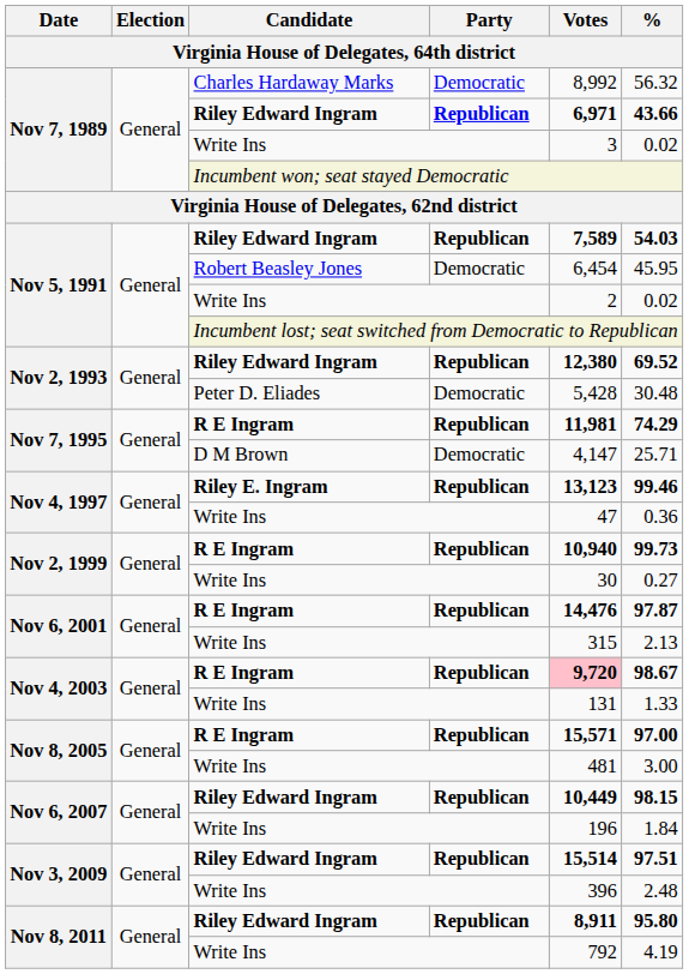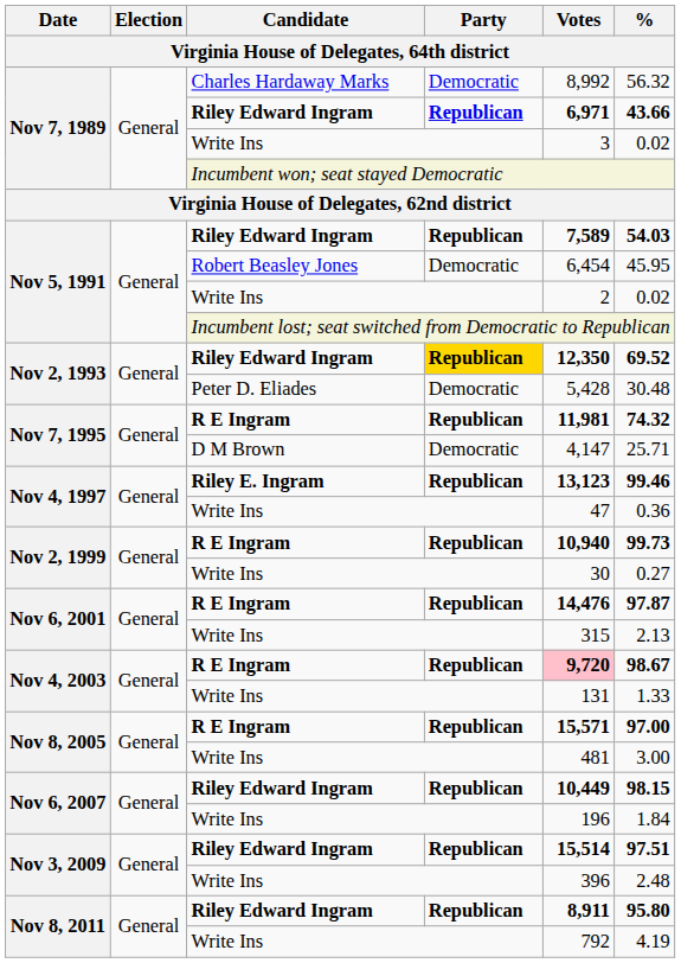Nov 2, 1993 / Riley Edward Ingram | Party: no background -> gold background
Nov 2, 1993 / Riley Edward Ingram | Votes: 12,380 -> 12,350
Nov 7, 1995 / R E Ingram | %: 74.29 -> 74.32
